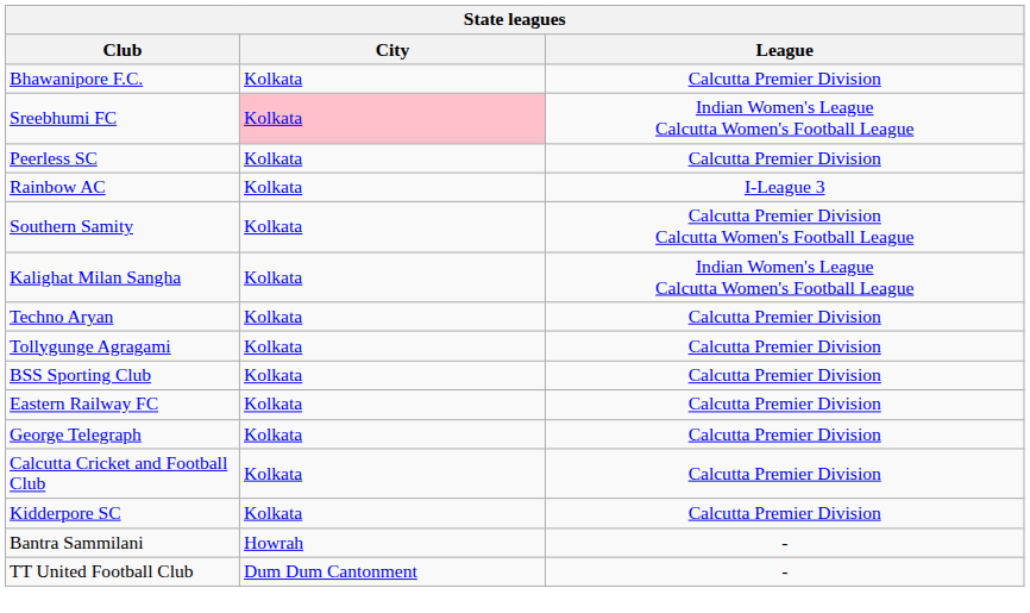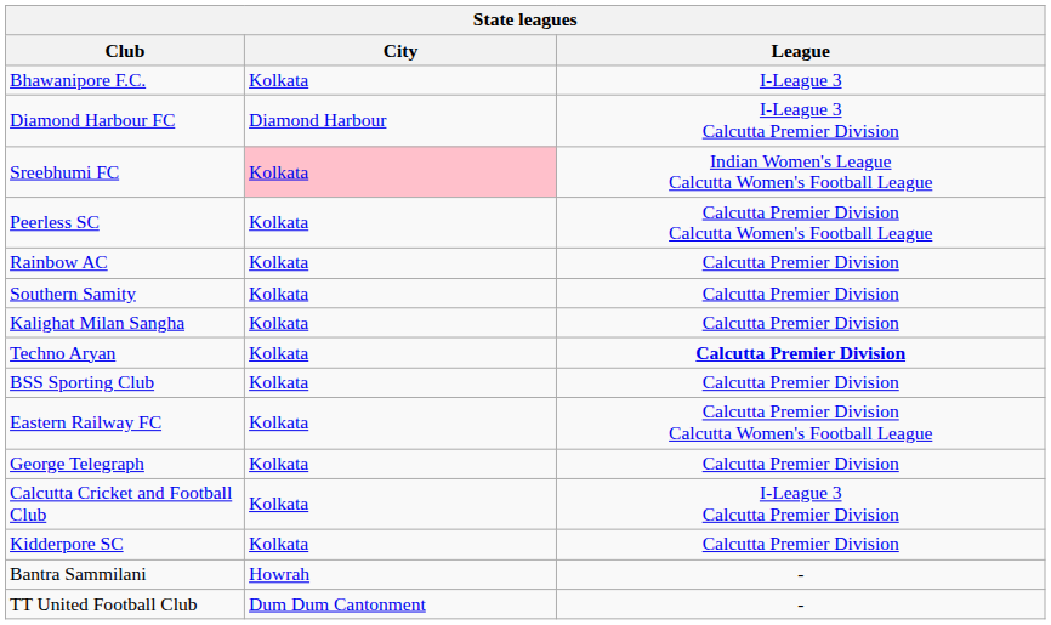Bhawanipore F.C. | League: Calcutta Premier Division -> I-League 3
+ row: Diamond Harbour FC | Diamond Harbour | I-League 3 Calcutta Premier Division
Peerless SC | League: Calcutta Premier Division -> Calcutta Premier Division Calcutta Women's Football League
Rainbow AC | League: I-League 3 -> Calcutta Premier Division
Southern Samity | League: Calcutta Premier Division Calcutta Women's Football League -> Calcutta Premier Division
Kalighat Milan Sangha | League: Indian Women's League Calcutta Women's Football League -> Calcutta Premier Division
Techno Aryan | League: normal -> bold
- row: Tollygunge Agragami | Kolkata | Calcutta Premier Division
Eastern Railway FC | League: Calcutta Premier Division -> Calcutta Premier Division Calcutta Women's Football League
Calcutta Cricket and Football Club | League: Calcutta Premier Division -> I-League 3 Calcutta Premier Division
